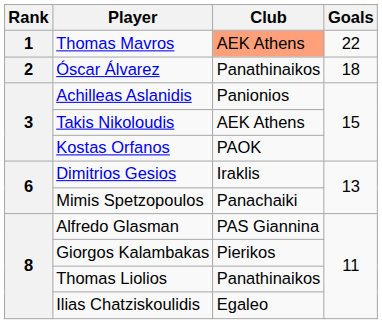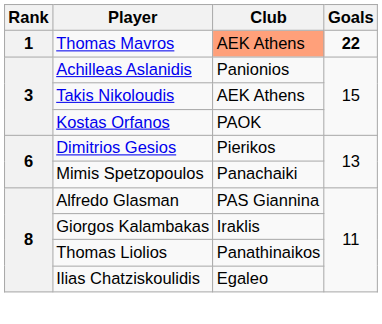Thomas Mavros | Goals: normal -> bold
- row: 2 | Óscar Álvarez | Panathinaikos | 18
Dimitrios Gesios | Club: Iraklis -> Pierikos
Giorgos Kalambakas | Club: Pierikos -> Iraklis
